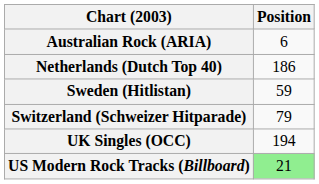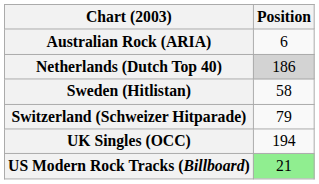Netherlands (Dutch Top 40) | Position: no background -> lightgrey background
Sweden (Hitlistan) | Position: 59 -> 58
